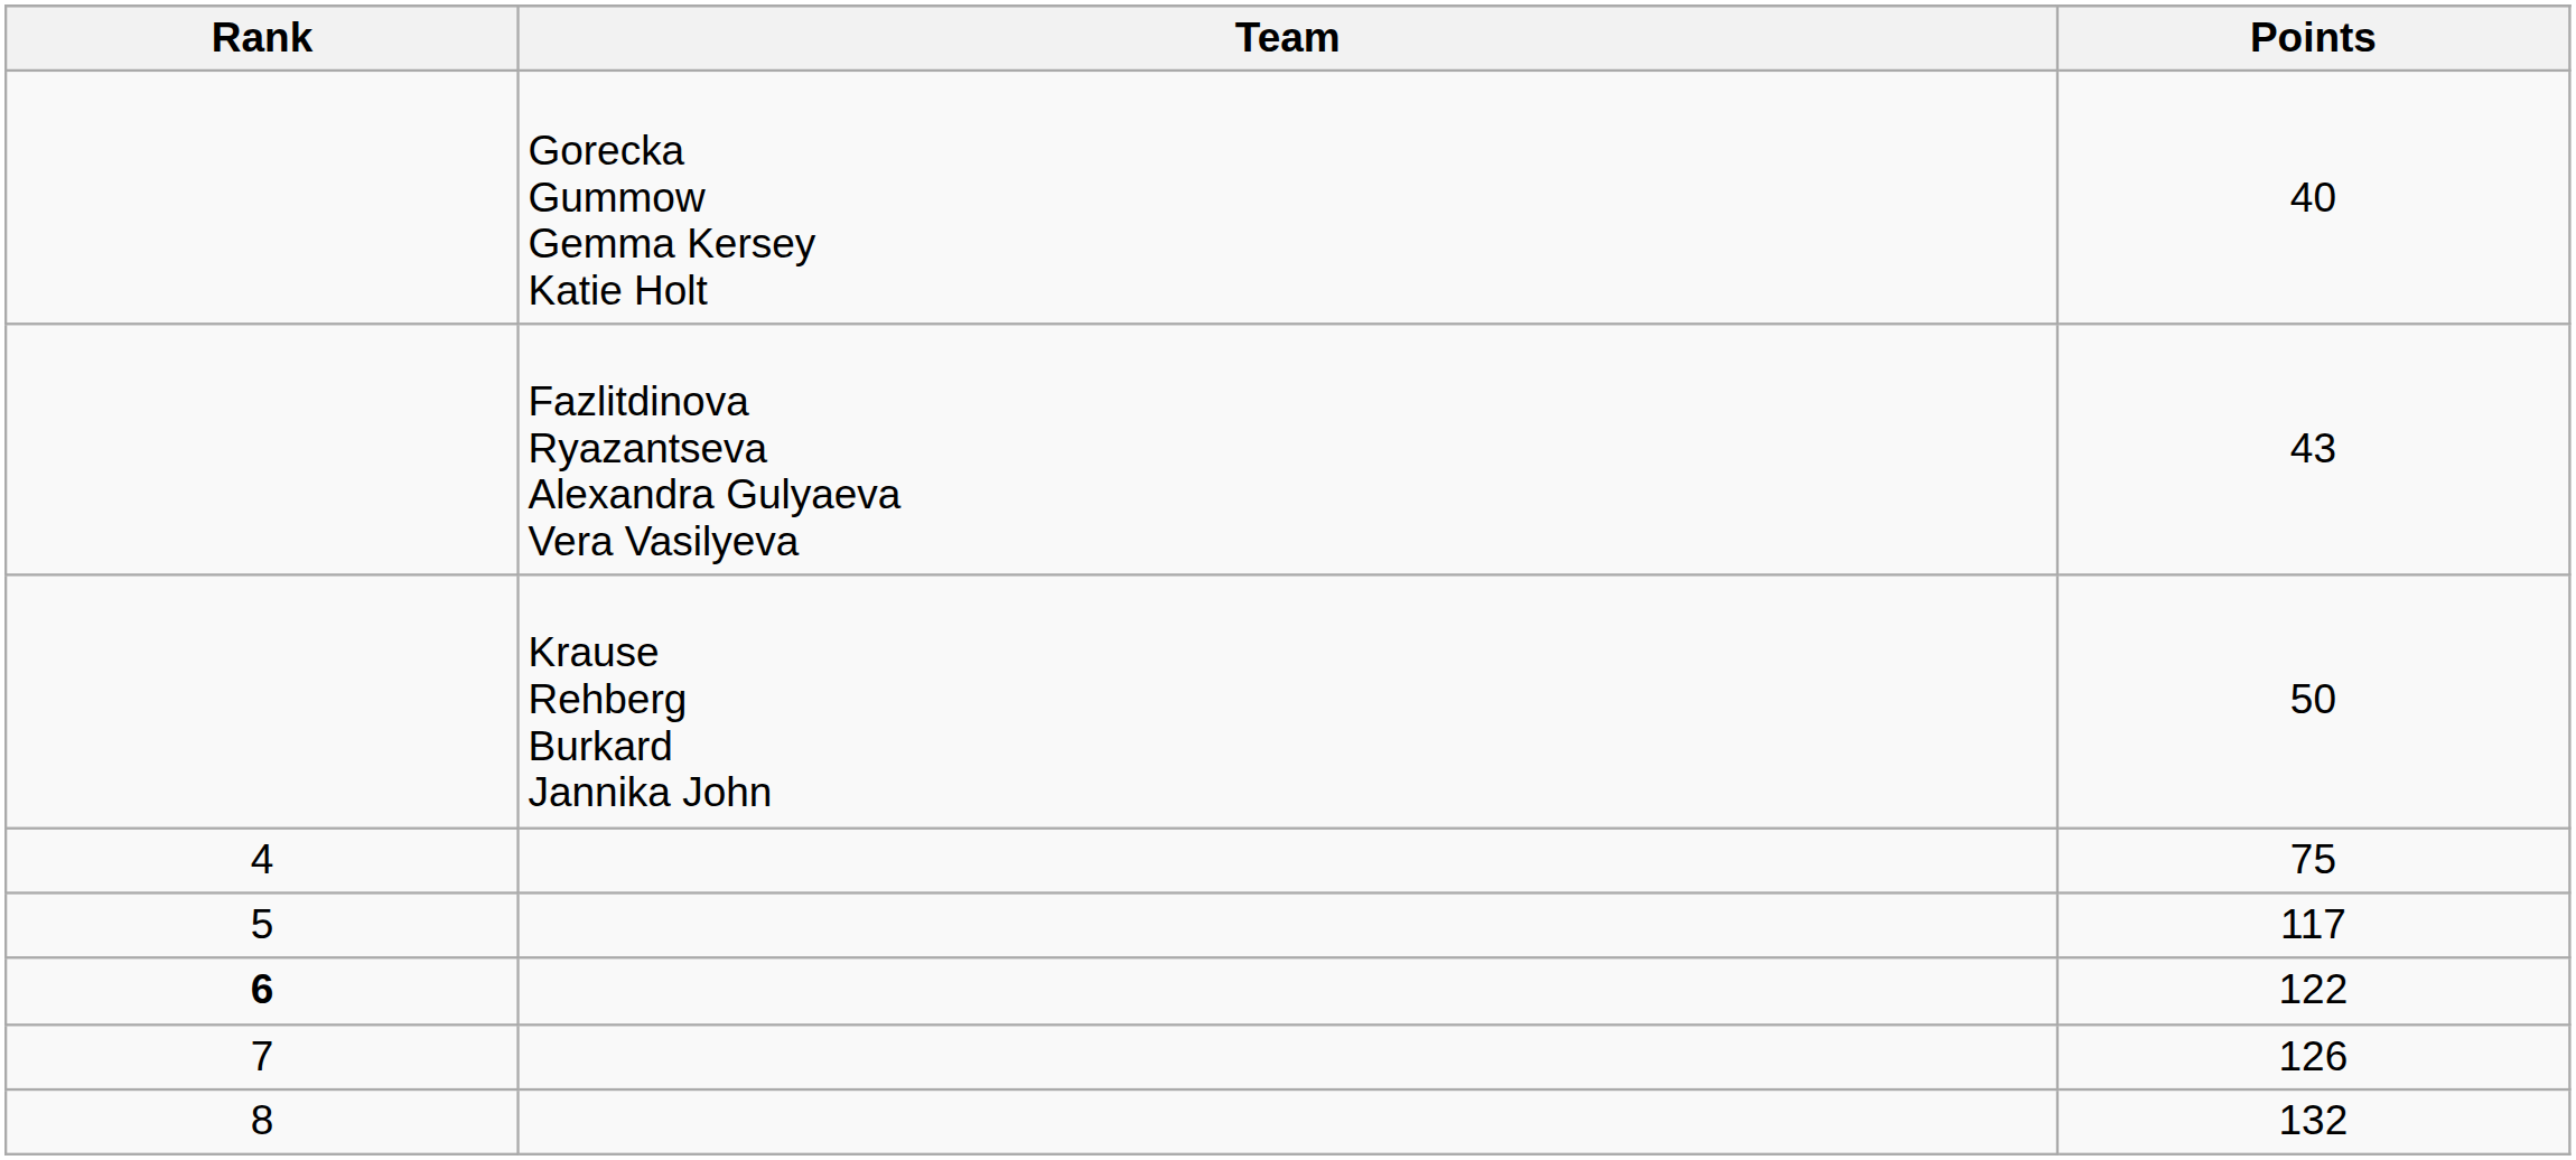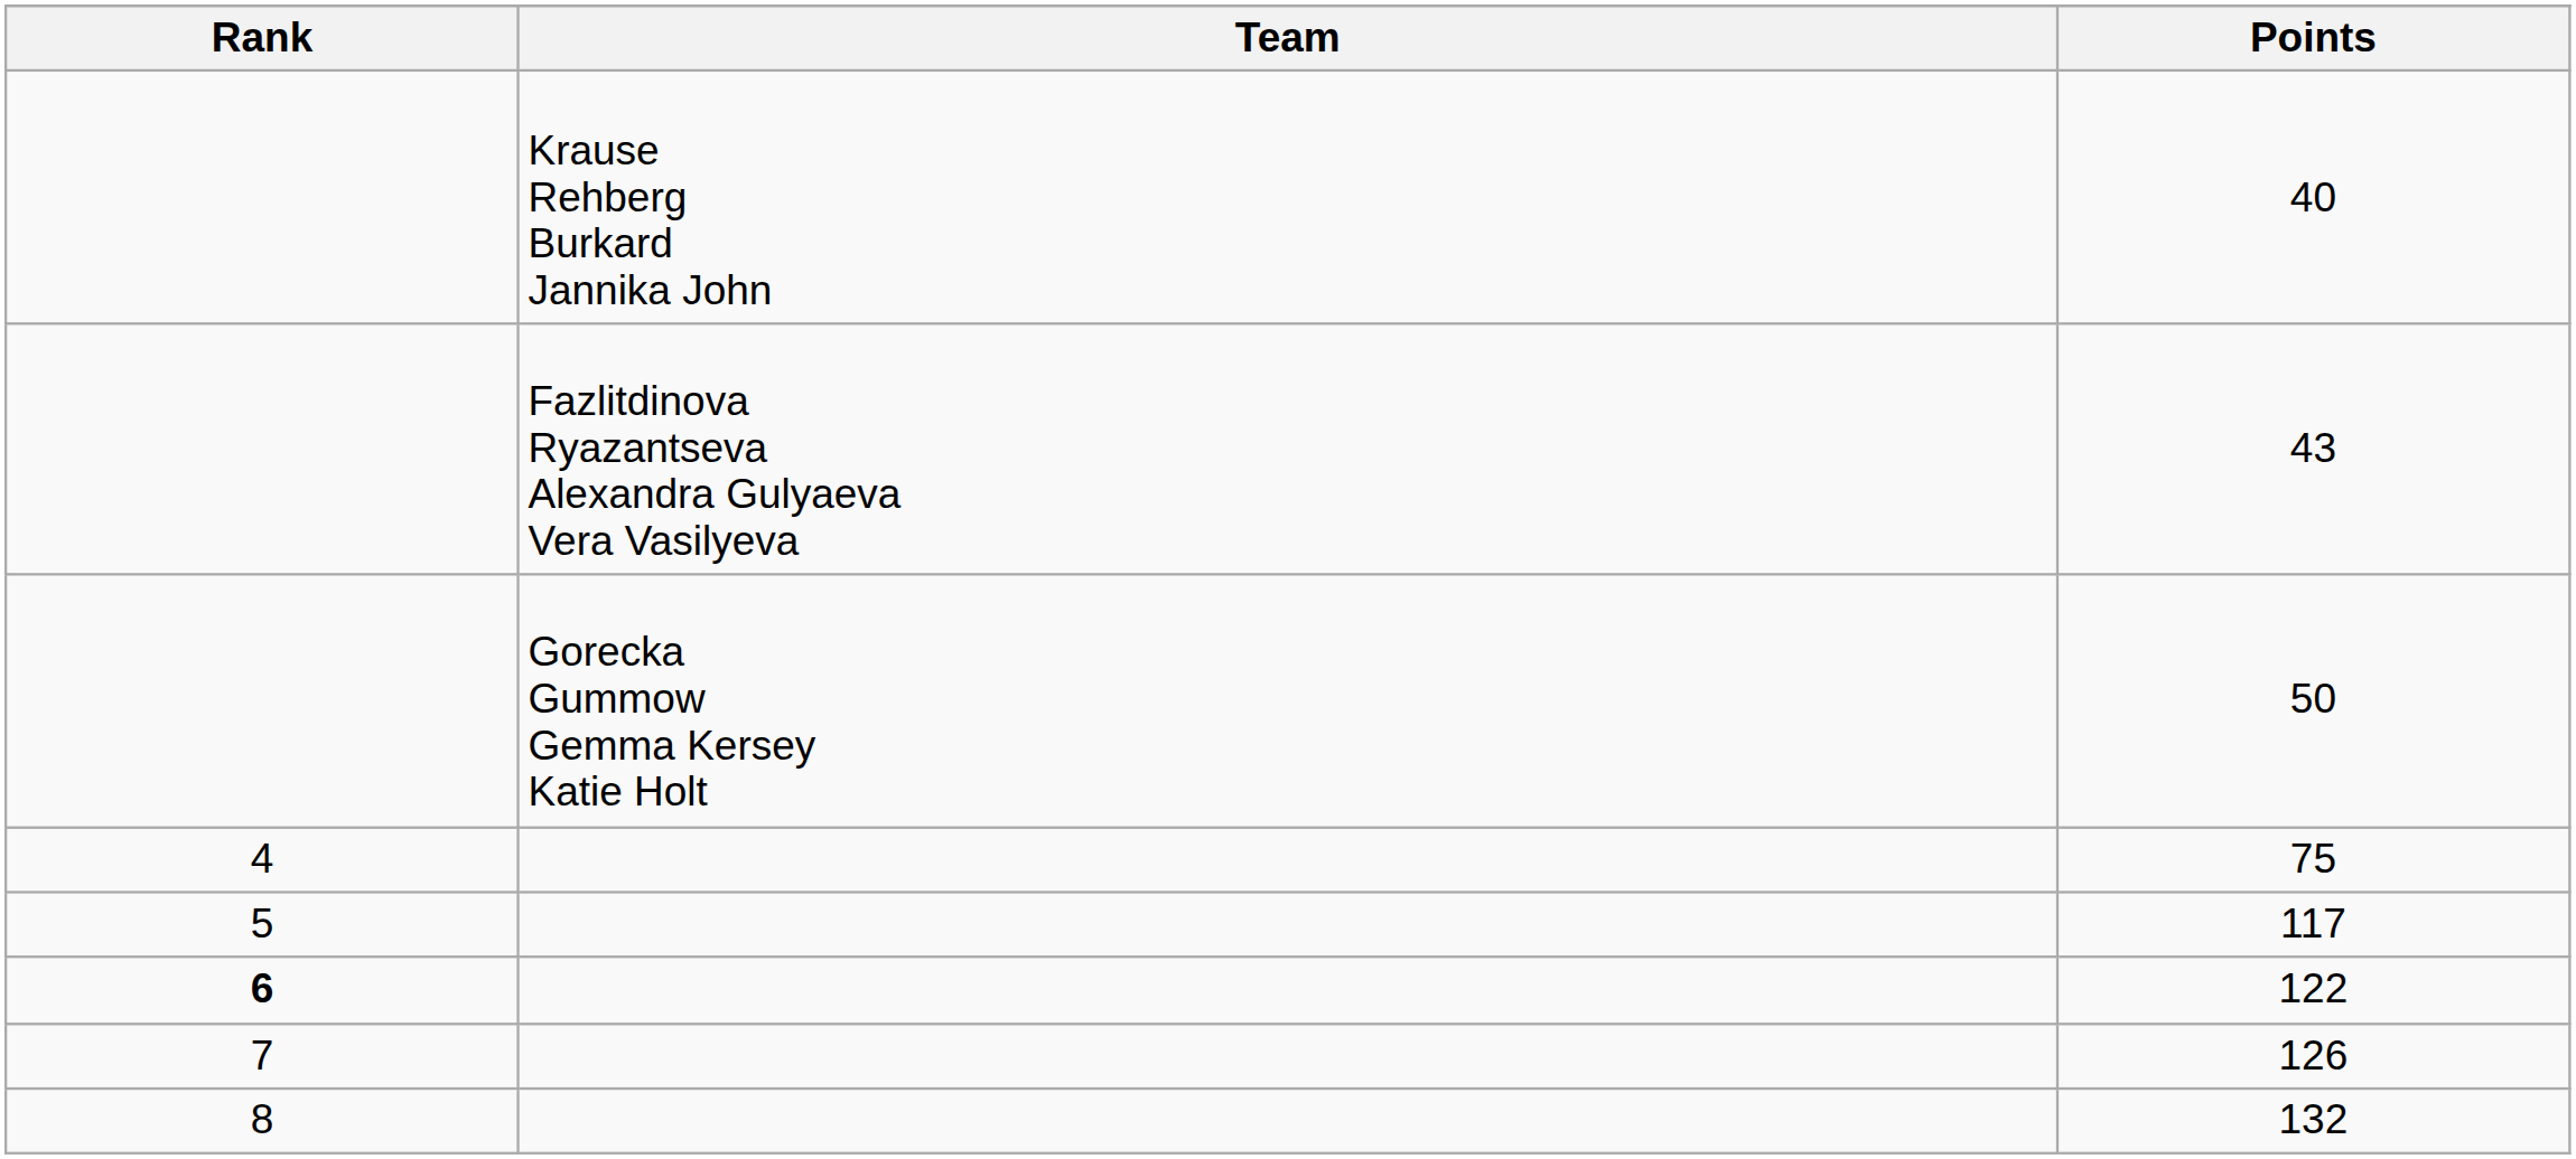40 | Team: Gorecka Gummow Gemma Kersey Katie Holt -> Krause Rehberg Burkard Jannika John
50 | Team: Krause Rehberg Burkard Jannika John -> Gorecka Gummow Gemma Kersey Katie Holt
